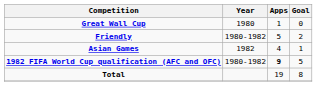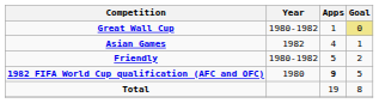Great Wall Cup | Year: 1980 -> 1980-1982
Great Wall Cup | Goal: no background -> khaki background
rows swapped: Friendly <-> Asian Games
1982 FIFA World Cup qualification (AFC and OFC) | Year: 1980-1982 -> 1980
